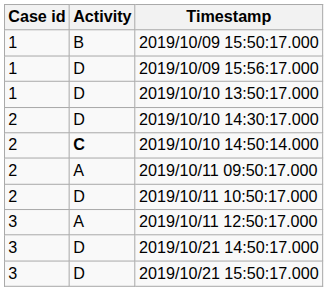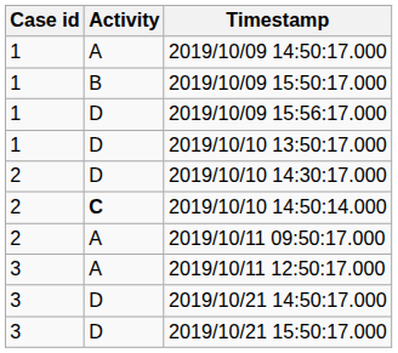+ row: 1 | A | 2019/10/09 14:50:17.000
- row: 2 | D | 2019/10/11 10:50:17.000
